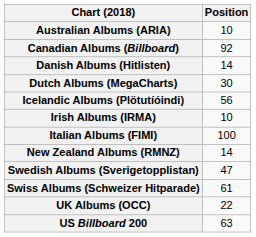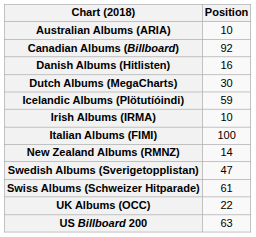Danish Albums (Hitlisten) | Position: 14 -> 16
Icelandic Albums (Plötutíóindi) | Position: 56 -> 59
